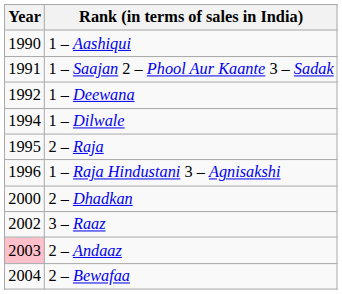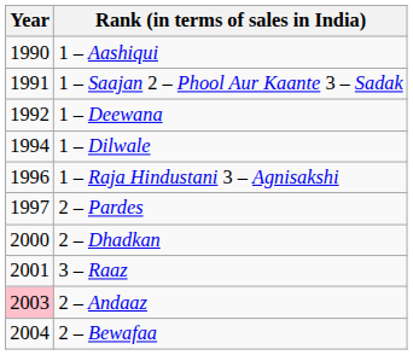- row: 1995 | 2 – Raja
+ row: 1997 | 2 – Pardes
3 – Raaz | Year: 2002 -> 2001
